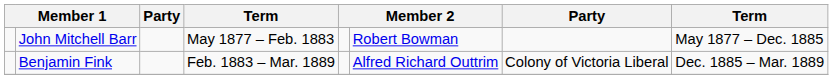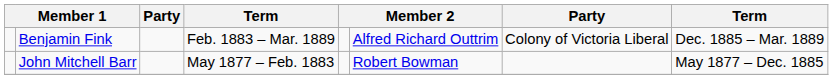rows swapped: John Mitchell Barr <-> Benjamin Fink
